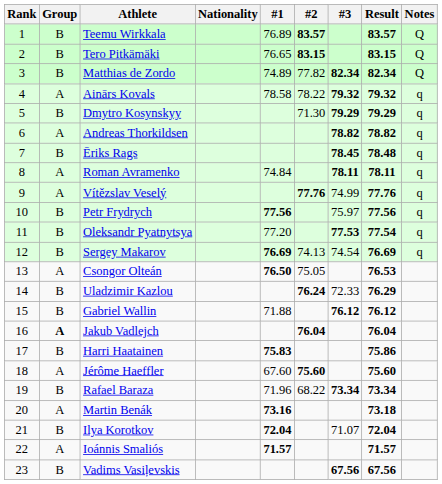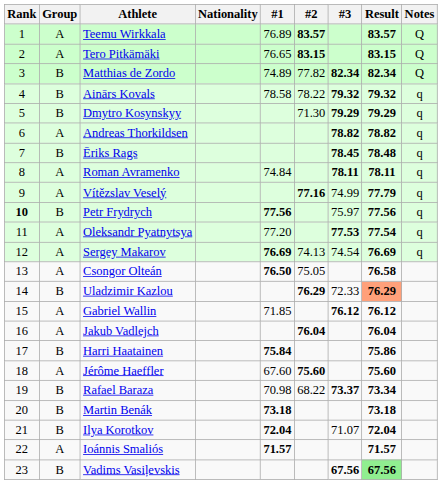Teemu Wirkkala | Group: B -> A
Tero Pitkämäki | Group: B -> A
Ainārs Kovals | Group: A -> B
Vítězslav Veselý | #2: 77.76 -> 77.16
Vítězslav Veselý | Result: 77.76 -> 77.79
Petr Frydrych | Rank: normal -> bold
Oleksandr Pyatnytsya | Group: B -> A
Sergey Makarov | Group: B -> A
Csongor Olteán | Result: 76.53 -> 76.58
Uladzimir Kazlou | #2: 76.24 -> 76.29
Uladzimir Kazlou | Result: no background -> lightsalmon background
Gabriel Wallin | Group: B -> A
Gabriel Wallin | #1: 71.88 -> 71.85
Jakub Vadlejch | Group: bold -> normal
Harri Haatainen | #1: 75.83 -> 75.84
Rafael Baraza | #1: 71.96 -> 70.98
Rafael Baraza | #3: 73.34 -> 73.37
Martin Benák | Group: A -> B
Martin Benák | #1: 73.16 -> 73.18
Vadims Vasiļevskis | Result: no background -> lightgreen background
